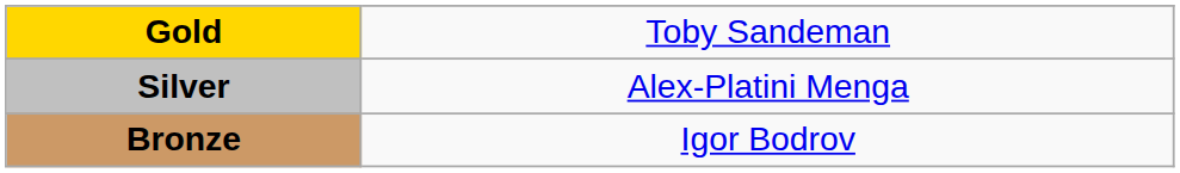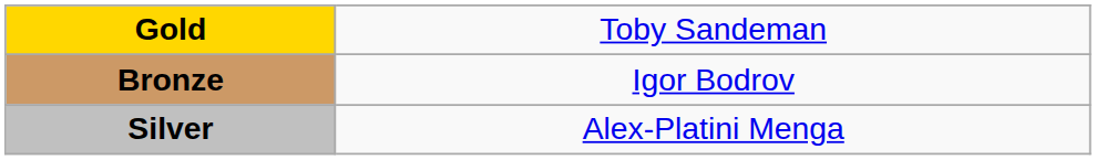rows swapped: Silver <-> Bronze
